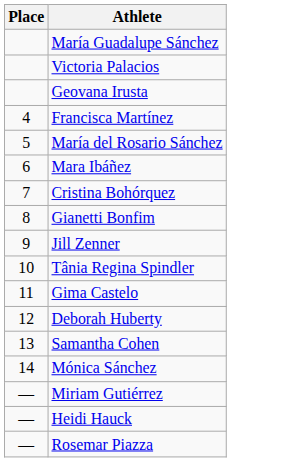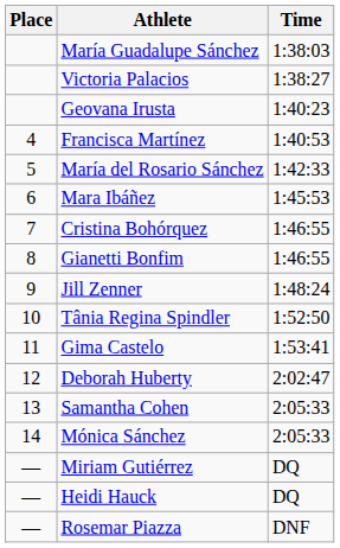+ column: Time | 1:38:03 | 1:38:27 | 1:40:23 | 1:40:53 | 1:42:33 | 1:45:53 | 1:46:55 | 1:46:55 | 1:48:24 | 1:52:50 | 1:53:41 | 2:02:47 | 2:05:33 | 2:05:33 | DQ | DQ | DNF
